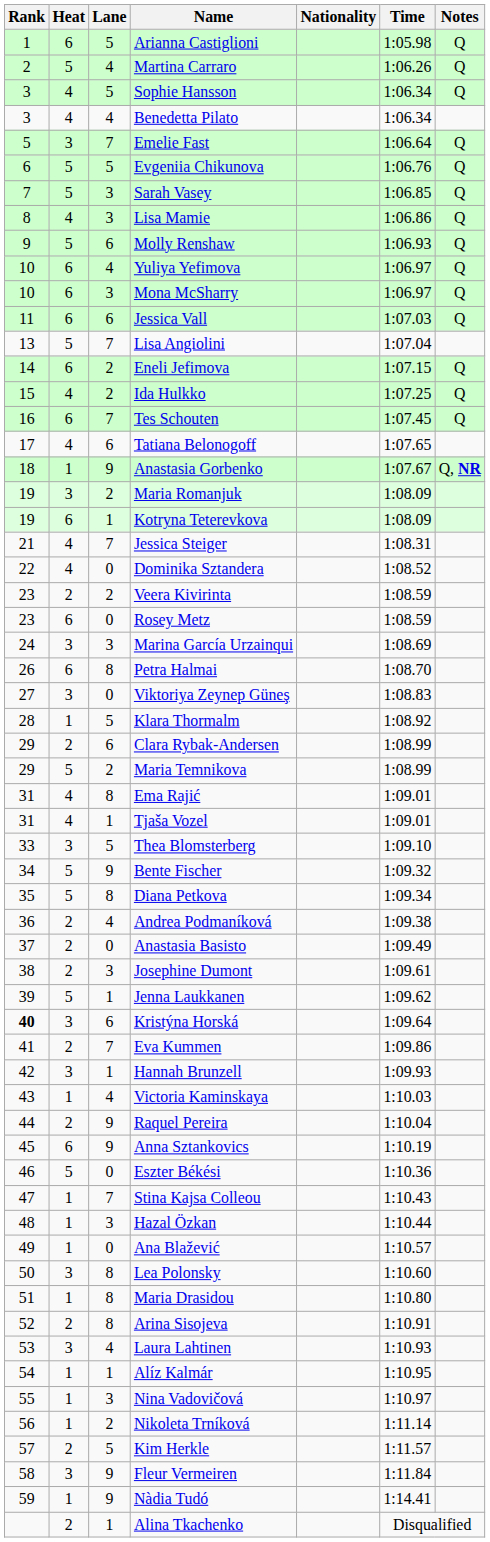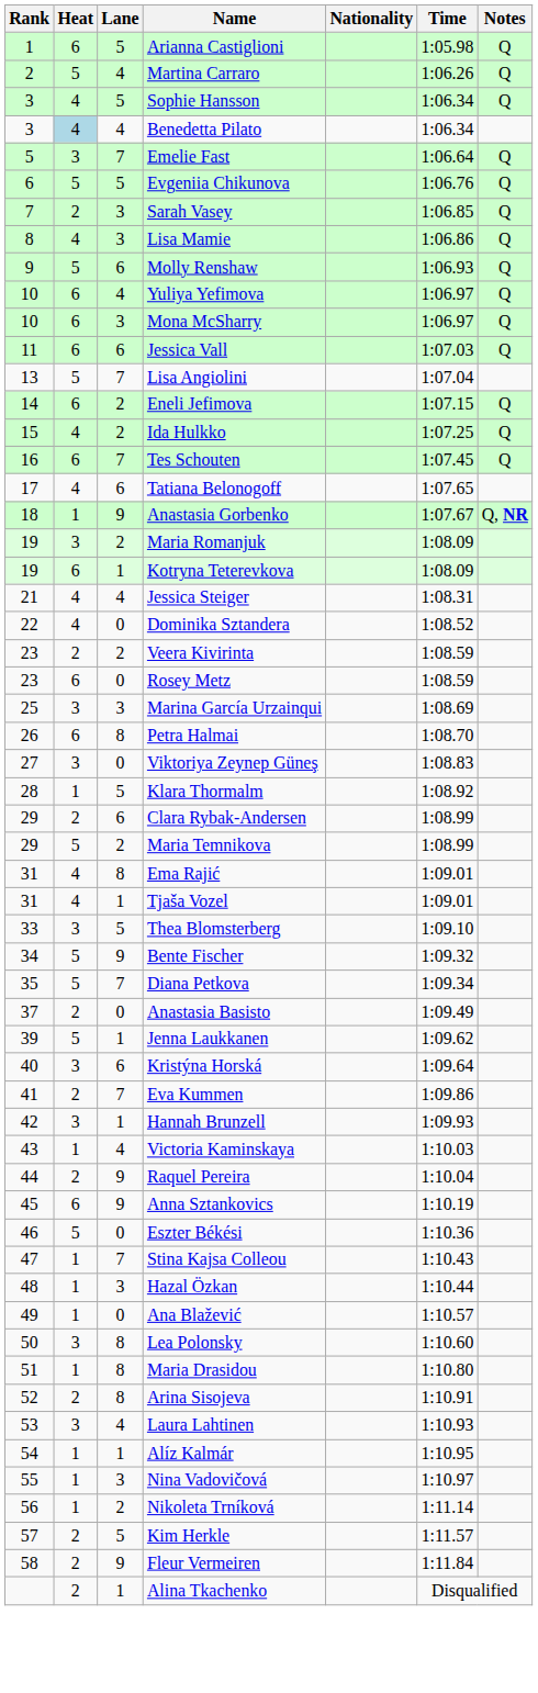Benedetta Pilato | Heat: no background -> lightblue background
Sarah Vasey | Heat: 5 -> 2
Jessica Steiger | Lane: 7 -> 4
Marina García Urzainqui | Rank: 24 -> 25
Diana Petkova | Lane: 8 -> 7
- row: 36 | 2 | 4 | Andrea Podmaníková | 1:09.38
- row: 38 | 2 | 3 | Josephine Dumont | 1:09.61
Kristýna Horská | Rank: bold -> normal
Fleur Vermeiren | Heat: 3 -> 2
- row: 59 | 1 | 9 | Nàdia Tudó | 1:14.41
